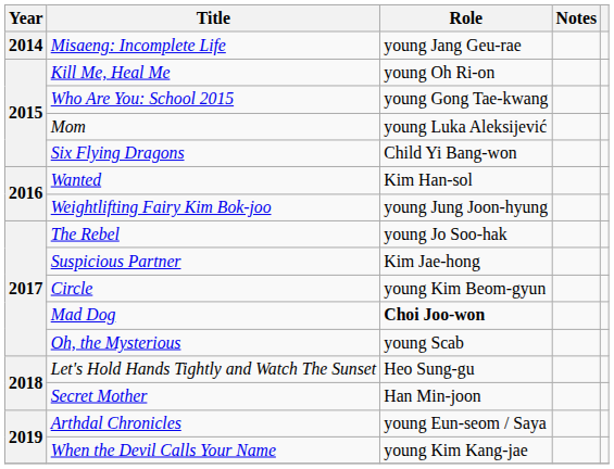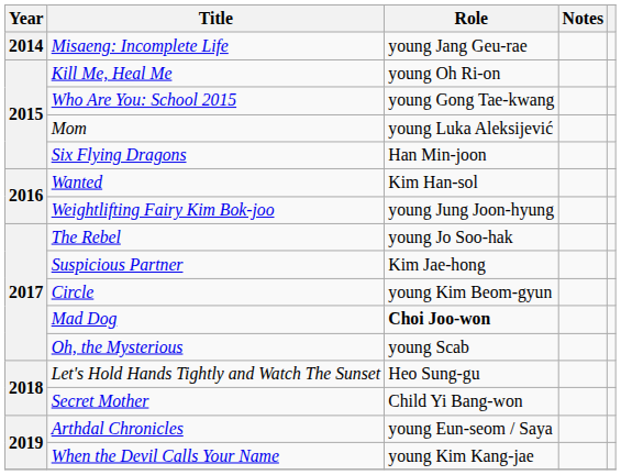Six Flying Dragons | Role: Child Yi Bang-won -> Han Min-joon
Secret Mother | Role: Han Min-joon -> Child Yi Bang-won
